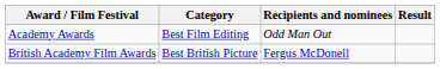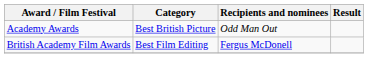Academy Awards | Category: Best Film Editing -> Best British Picture
British Academy Film Awards | Category: Best British Picture -> Best Film Editing
